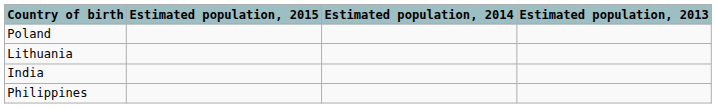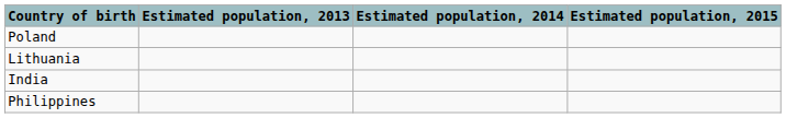columns swapped: Estimated population, 2013 <-> Estimated population, 2015
